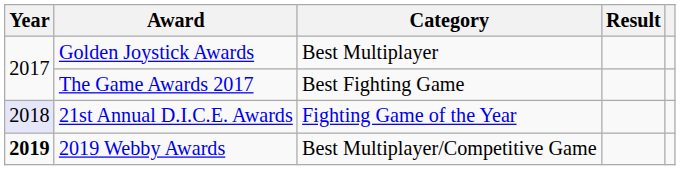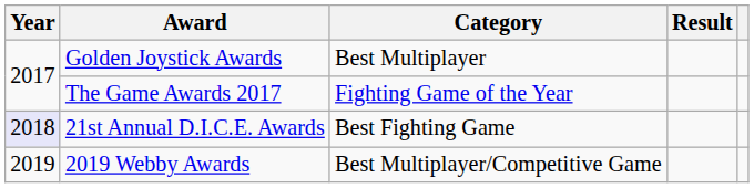The Game Awards 2017 | Category: Best Fighting Game -> Fighting Game of the Year
21st Annual D.I.C.E. Awards | Category: Fighting Game of the Year -> Best Fighting Game
2019 Webby Awards | Year: bold -> normal
